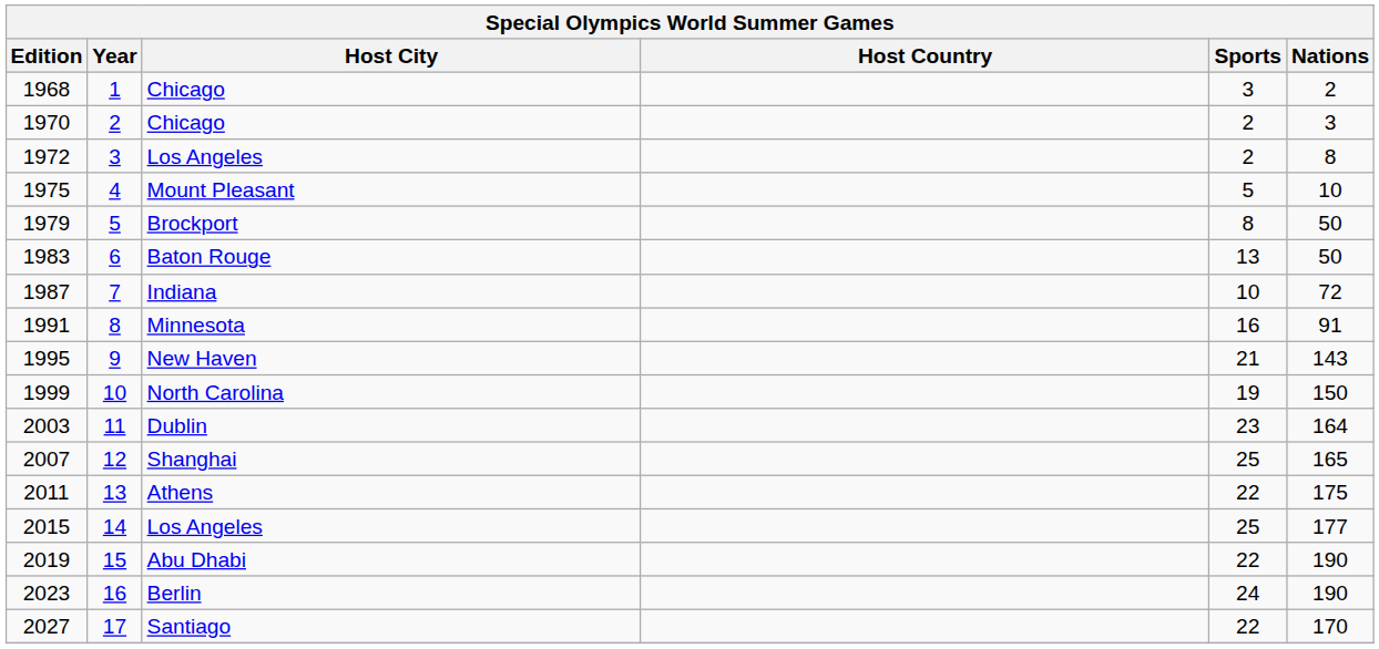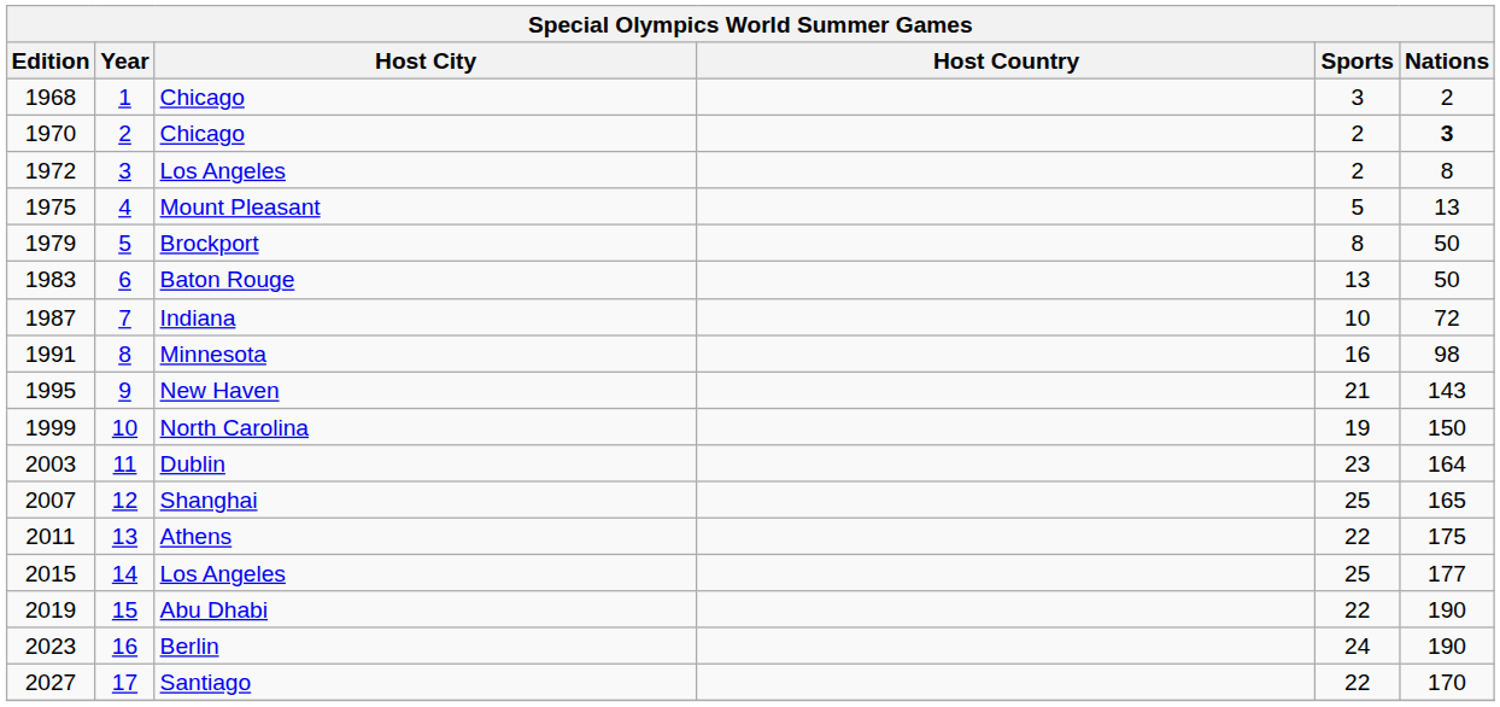1970 | Nations: normal -> bold
1975 | Nations: 10 -> 13
1991 | Nations: 91 -> 98
